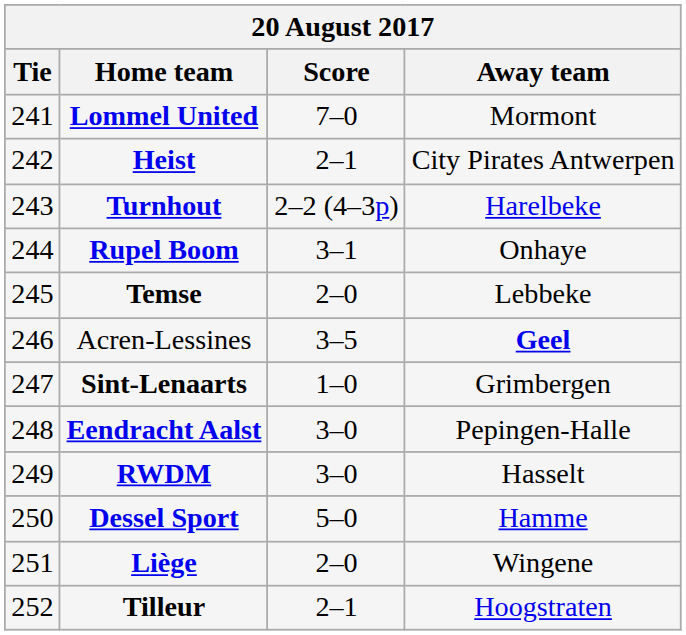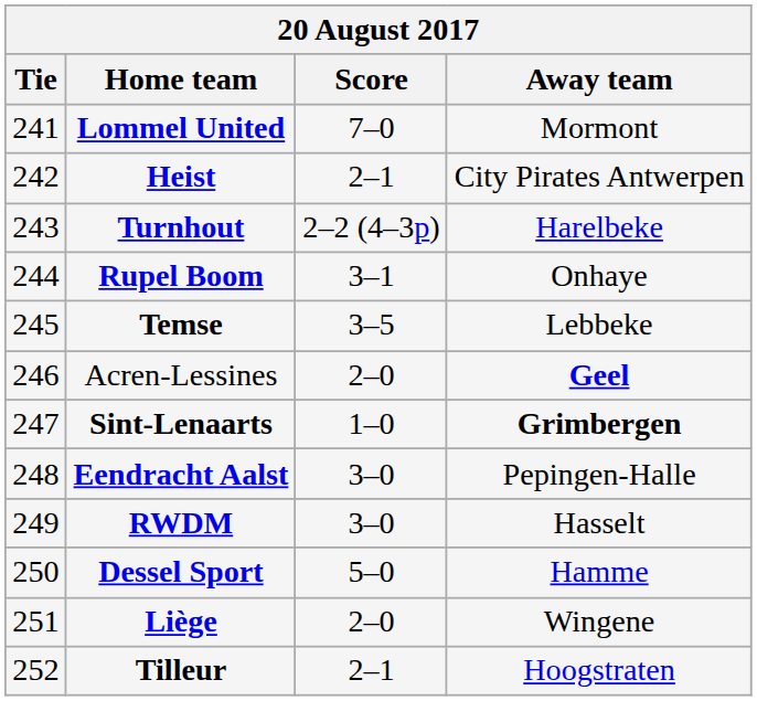Temse | Score: 2–0 -> 3–5
Acren-Lessines | Score: 3–5 -> 2–0
Sint-Lenaarts | Away team: normal -> bold
